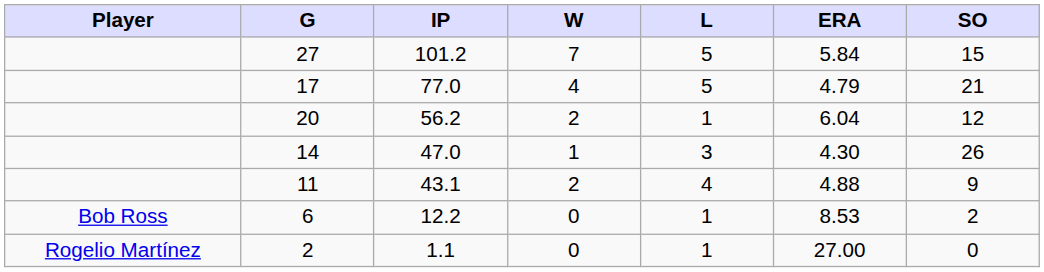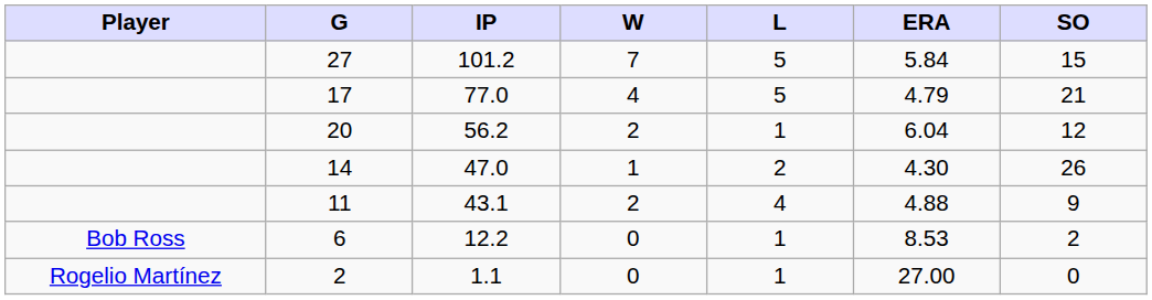14 | L: 3 -> 2
